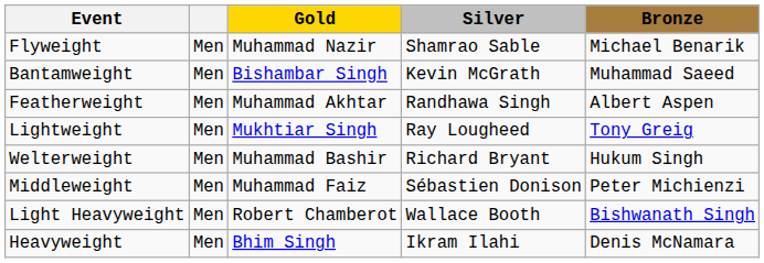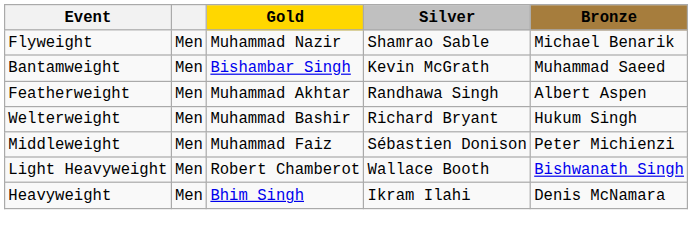- row: Lightweight | Men | Mukhtiar Singh | Ray Lougheed | Tony Greig
